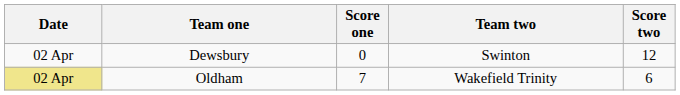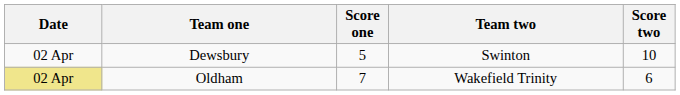Dewsbury | Score one: 0 -> 5
Dewsbury | Score two: 12 -> 10
